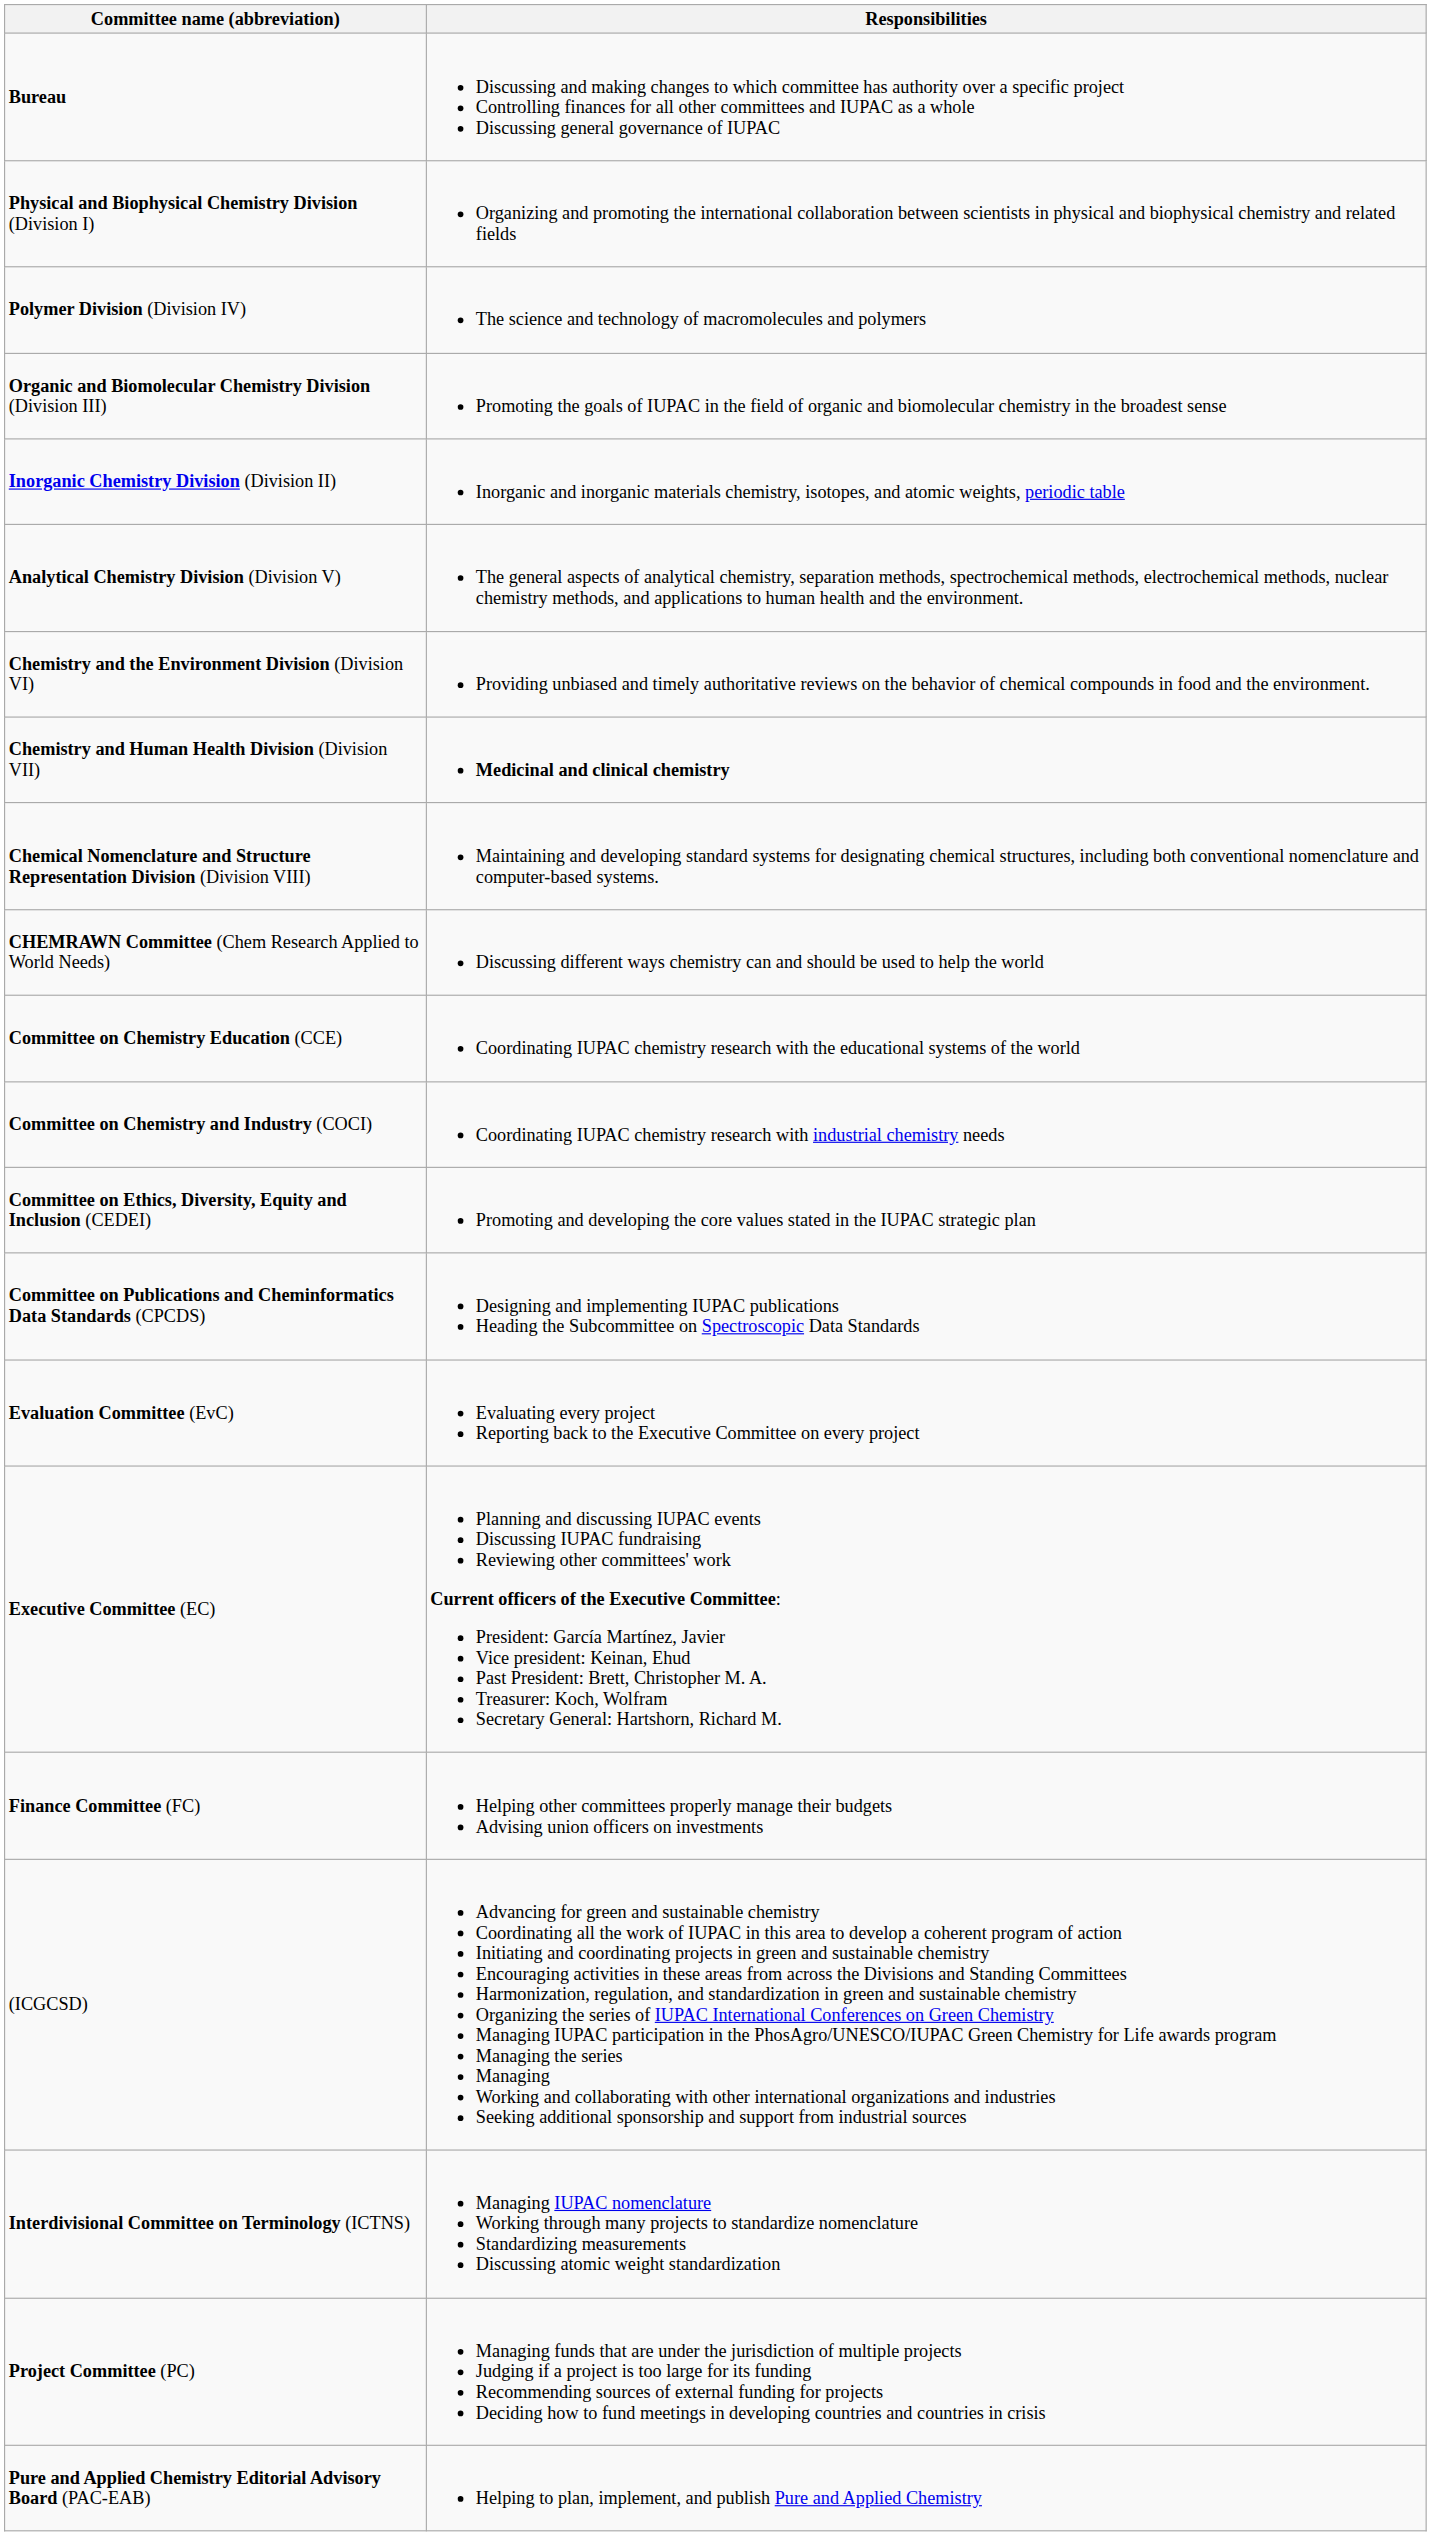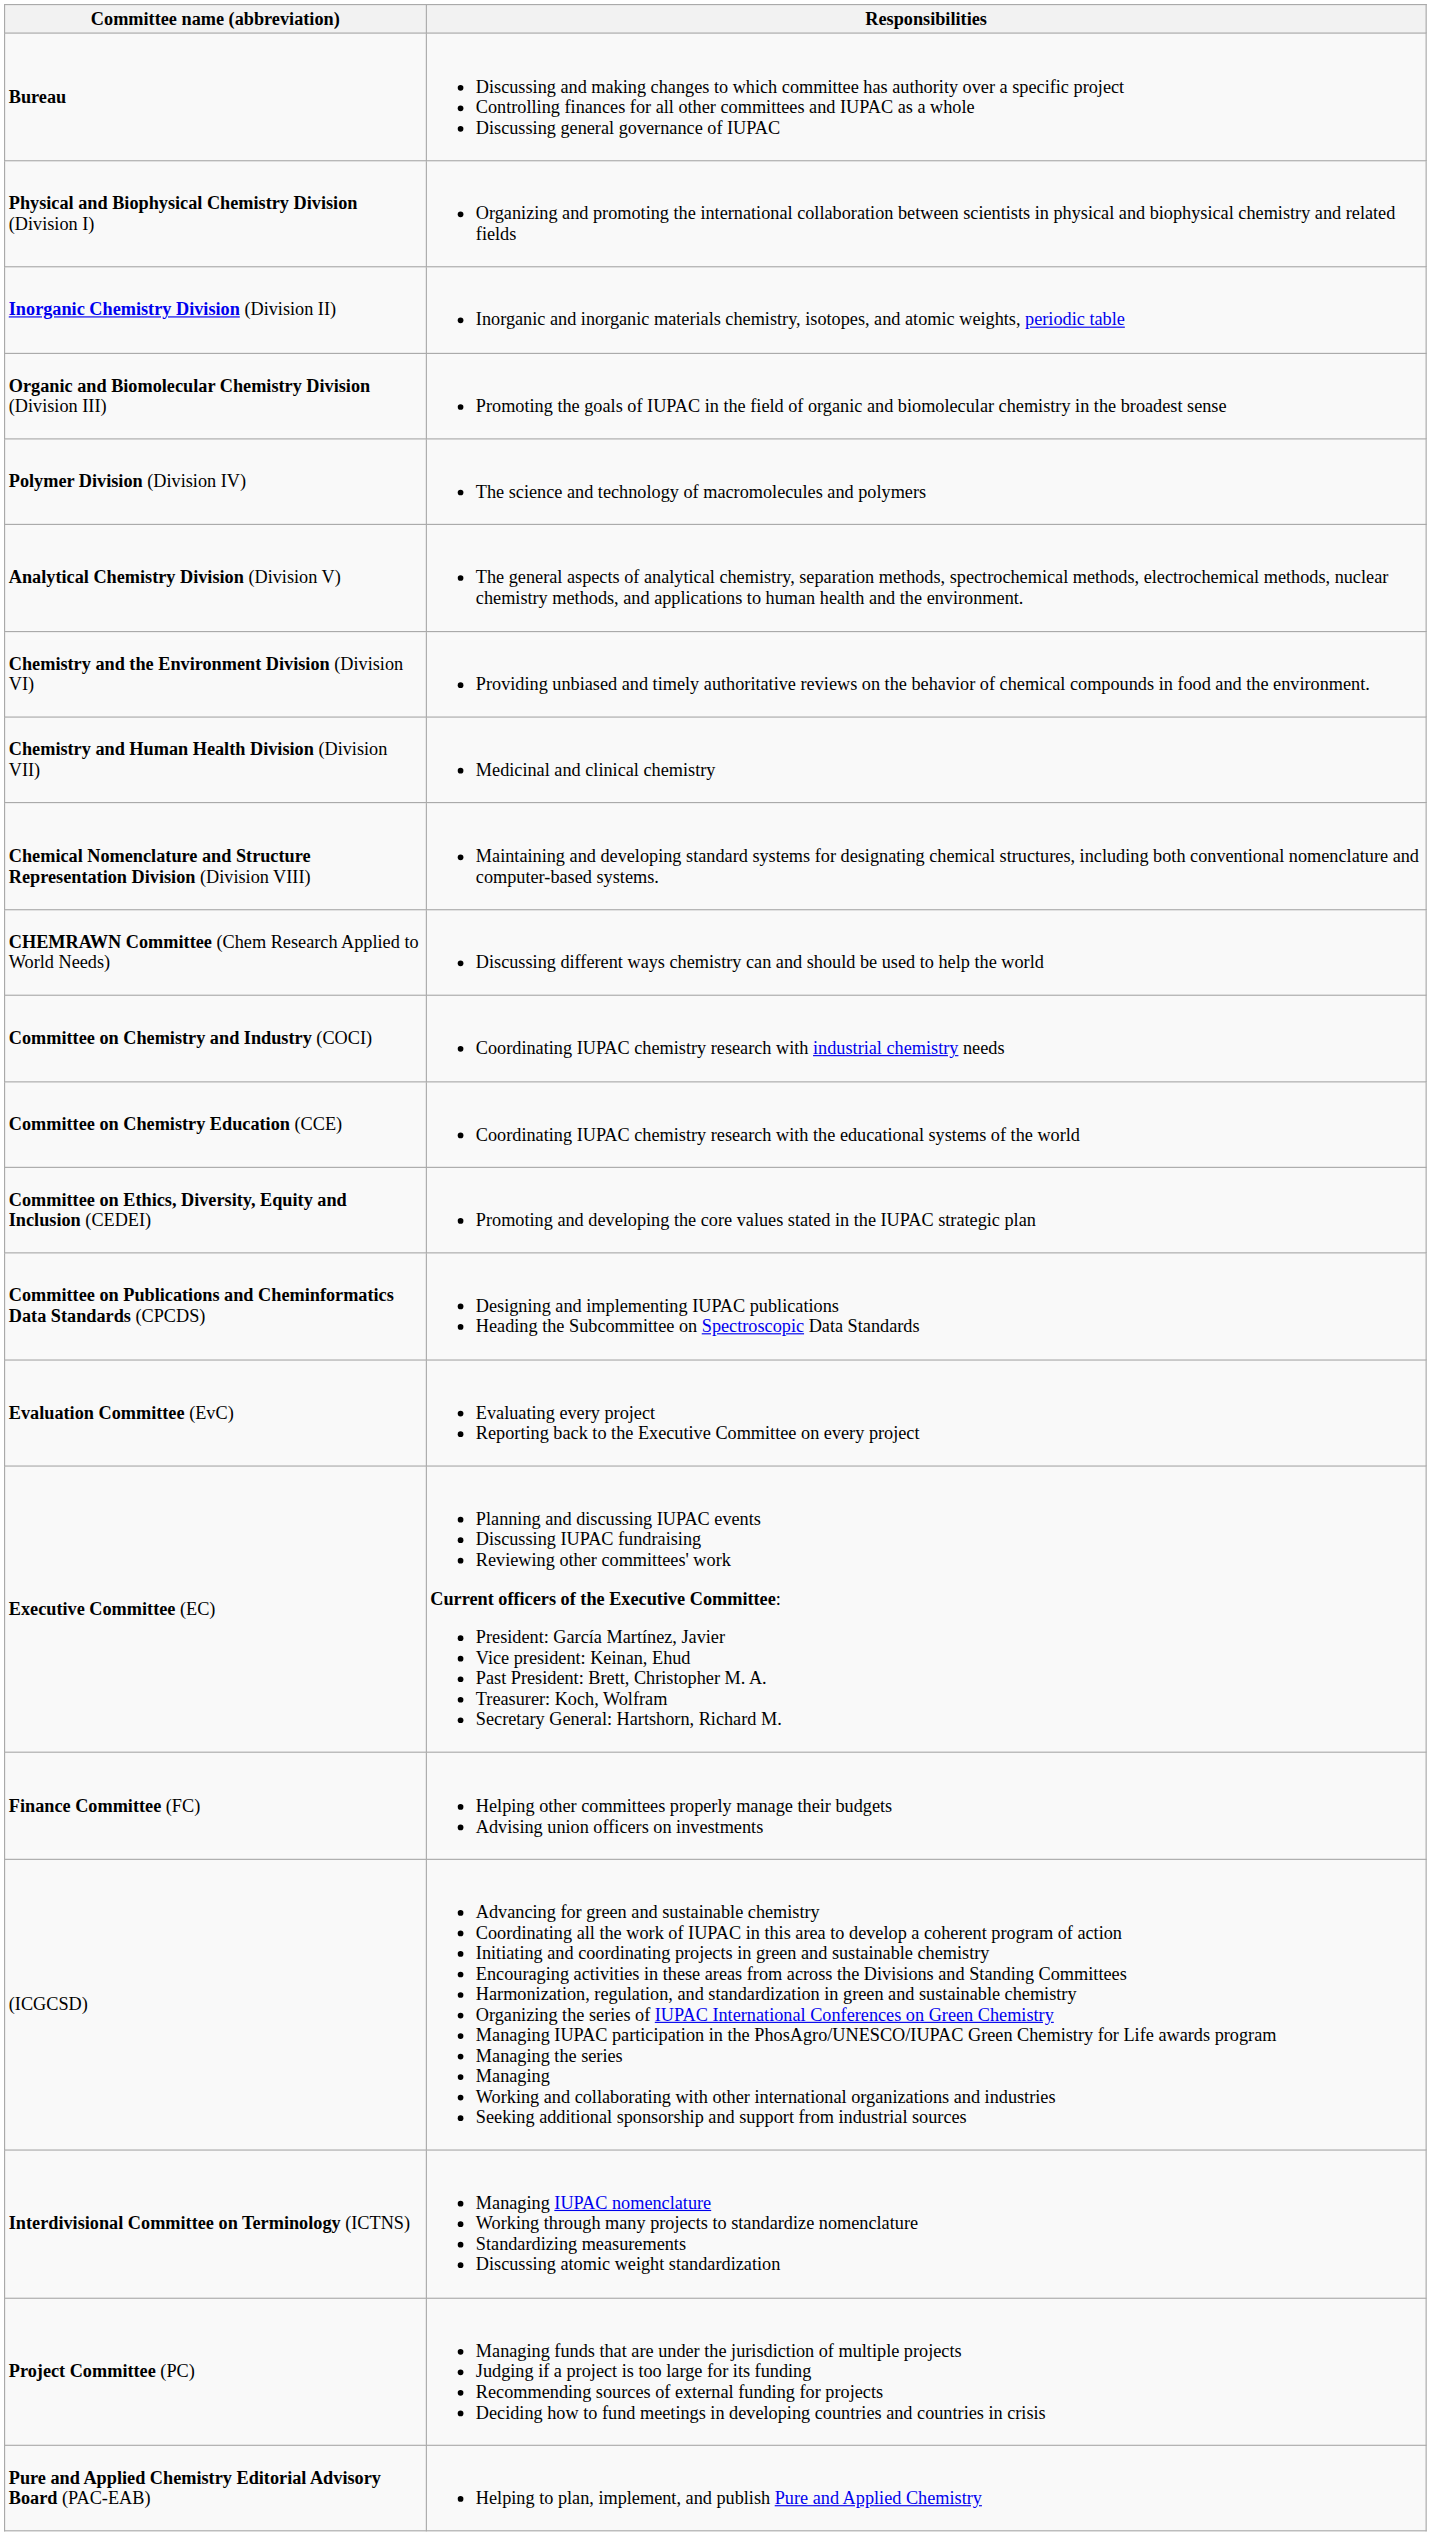rows swapped: Inorganic Chemistry Division (Division II) <-> Polymer Division (Division IV)
Chemistry and Human Health Division (Division VII) | Responsibilities: bold -> normal
rows swapped: Committee on Chemistry Education (CCE) <-> Committee on Chemistry and Industry (COCI)
